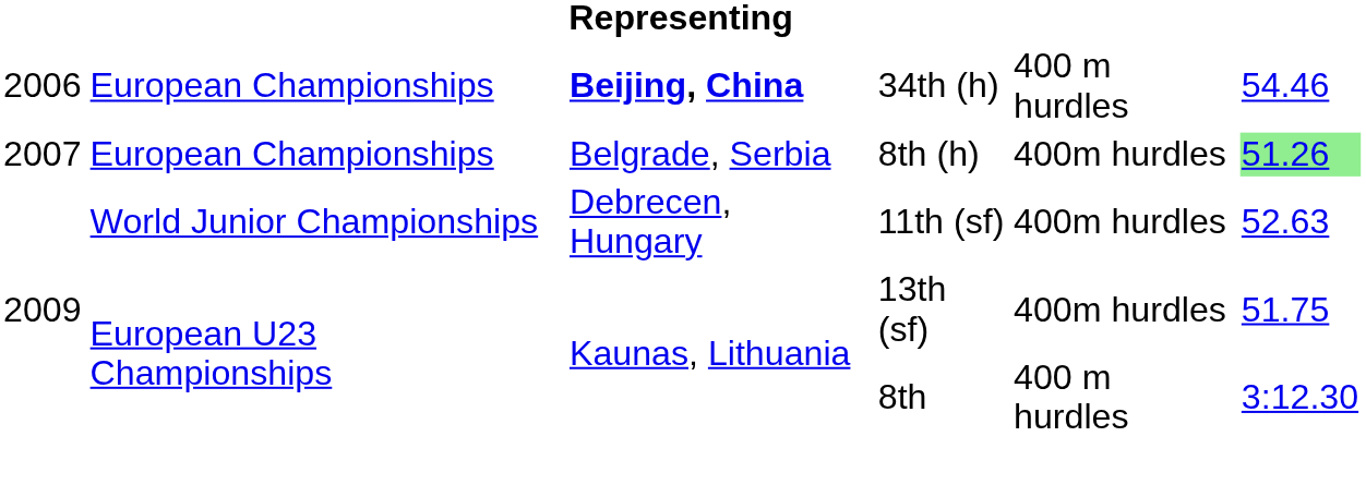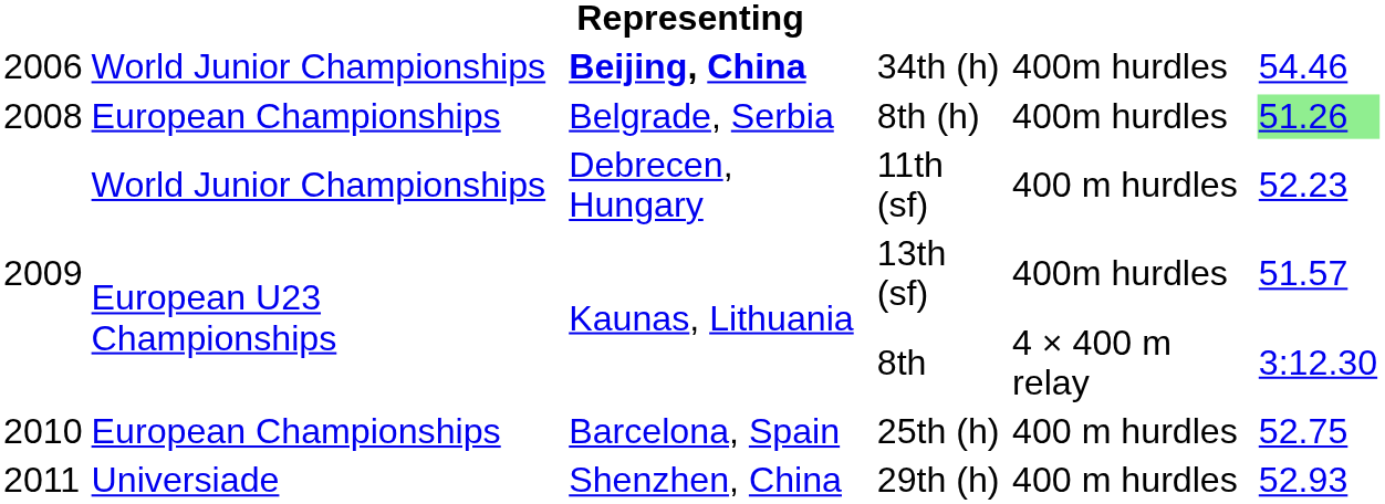34th (h) | column 2: European Championships -> World Junior Championships
34th (h) | column 5: 400 m hurdles -> 400m hurdles
8th (h) | column 1: 2007 -> 2008
11th (sf) | column 5: 400m hurdles -> 400 m hurdles
11th (sf) | column 6: 52.63 -> 52.23
13th (sf) | column 6: 51.75 -> 51.57
8th | column 5: 400 m hurdles -> 4 × 400 m relay
+ row: 2010 | European Championships | Barcelona, Spain | 25th (h) | 400 m hurdles | 52.75
+ row: 2011 | Universiade | Shenzhen, China | 29th (h) | 400 m hurdles | 52.93
